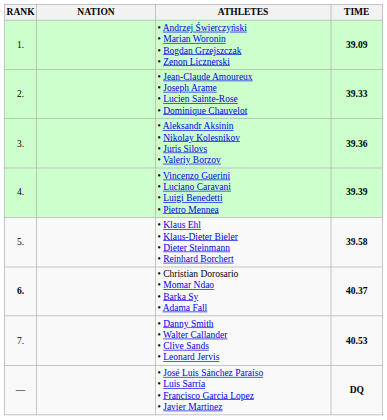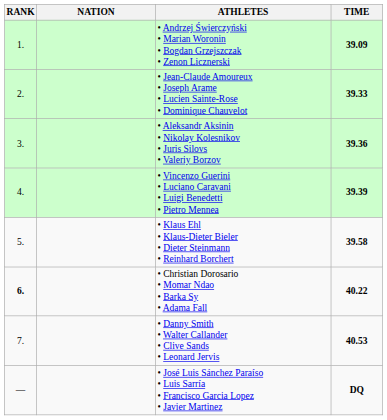• Christian Dorosario • Momar Ndao • Barka Sy • Adama Fall | TIME: 40.37 -> 40.22
